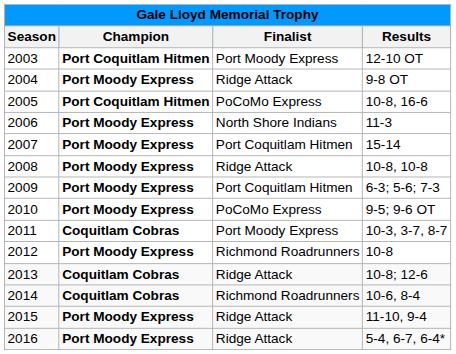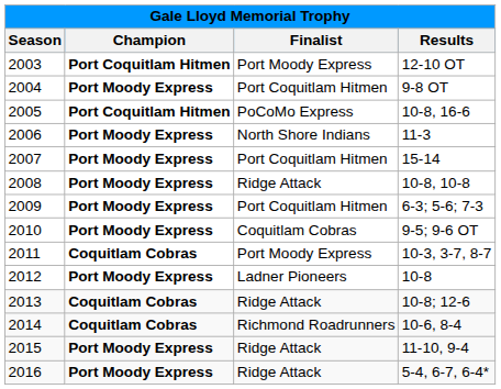2004 | Finalist: Ridge Attack -> Port Coquitlam Hitmen
2010 | Finalist: PoCoMo Express -> Coquitlam Cobras
2012 | Finalist: Richmond Roadrunners -> Ladner Pioneers
